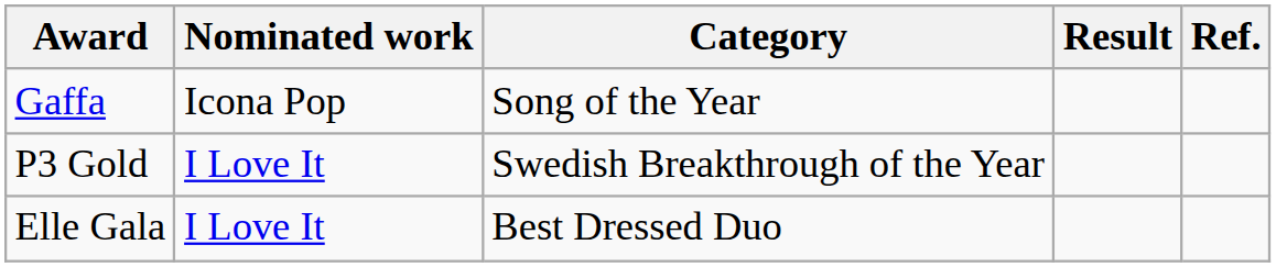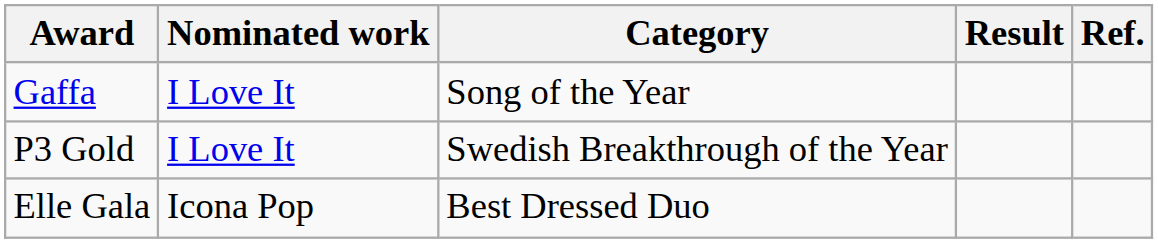Gaffa | Nominated work: Icona Pop -> I Love It
Elle Gala | Nominated work: I Love It -> Icona Pop
